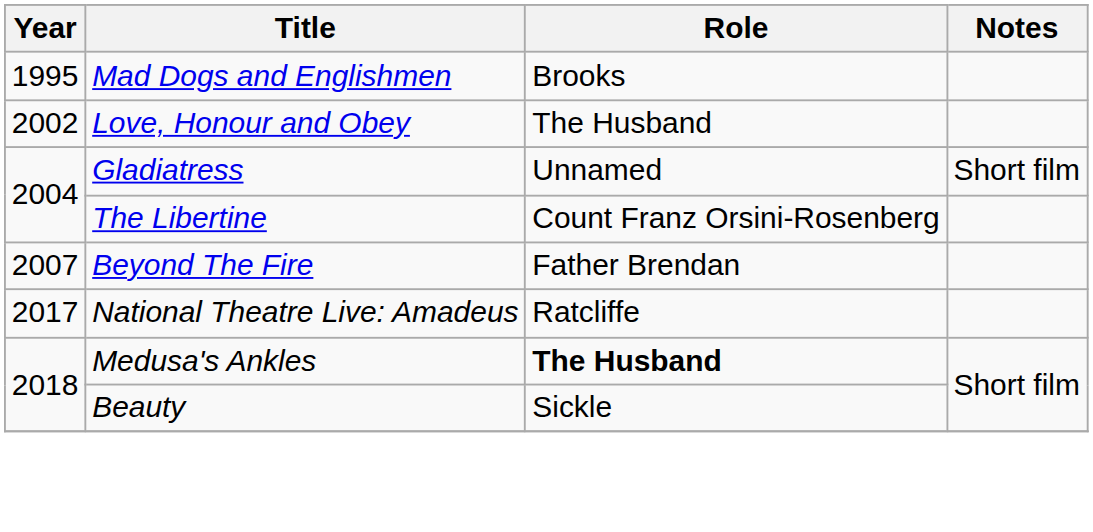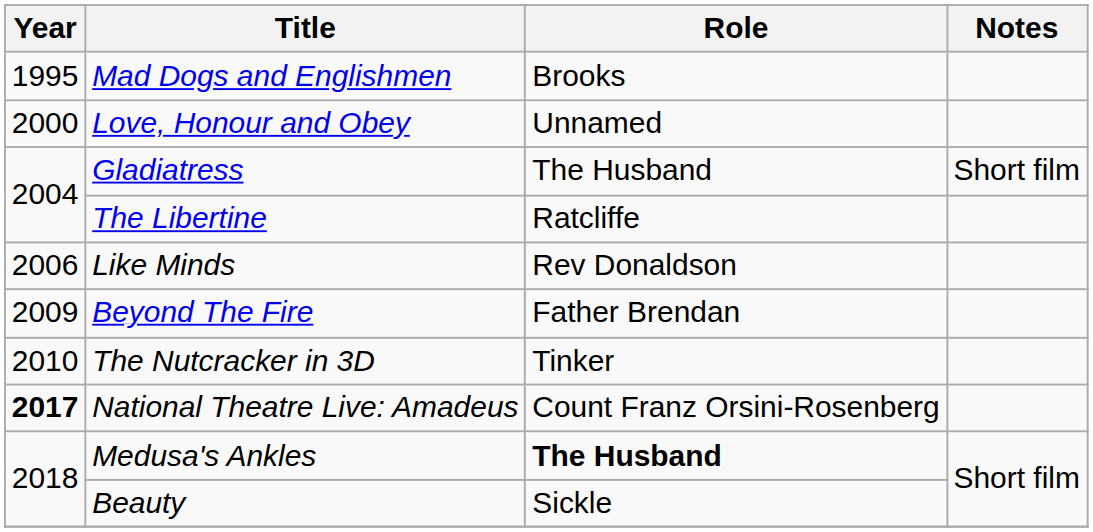Love, Honour and Obey | Year: 2002 -> 2000
Love, Honour and Obey | Role: The Husband -> Unnamed
Gladiatress | Role: Unnamed -> The Husband
The Libertine | Role: Count Franz Orsini-Rosenberg -> Ratcliffe
+ row: 2006 | Like Minds | Rev Donaldson
Beyond The Fire | Year: 2007 -> 2009
+ row: 2010 | The Nutcracker in 3D | Tinker
National Theatre Live: Amadeus | Year: normal -> bold
National Theatre Live: Amadeus | Role: Ratcliffe -> Count Franz Orsini-Rosenberg
